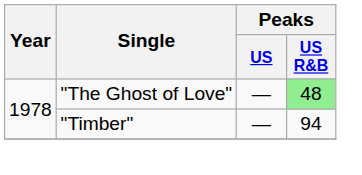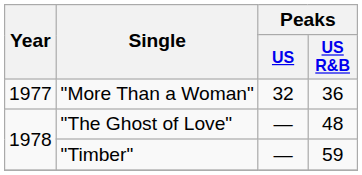+ row: 1977 | "More Than a Woman" | 32 | 36
"The Ghost of Love" | Peaks / US R&B: lightgreen background -> no background
"Timber" | Peaks / US R&B: 94 -> 59
